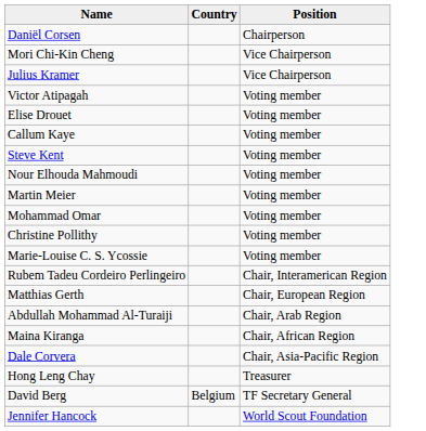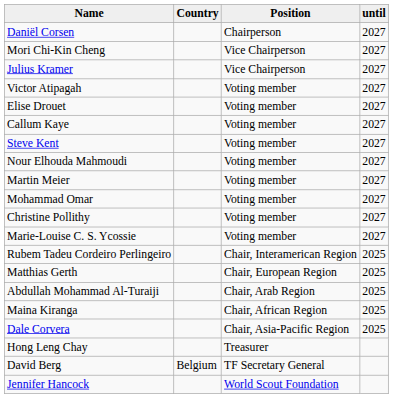+ column: until | 2027 | 2027 | 2027 | 2027 | 2027 | 2027 | 2027 | 2027 | 2027 | 2027 | 2027 | 2027 | 2025 | 2025 | 2025 | 2025 | 2025
